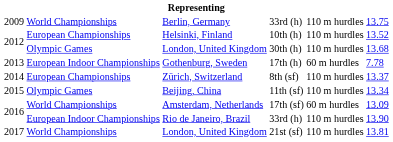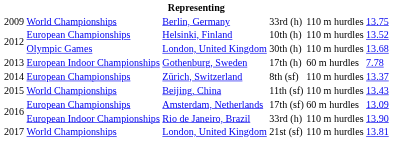Beijing, China | column 2: Olympic Games -> World Championships
Beijing, China | column 6: 13.34 -> 13.43
Amsterdam, Netherlands | column 2: World Championships -> European Championships
